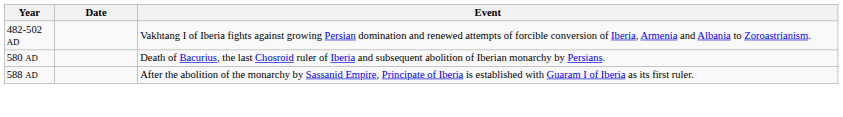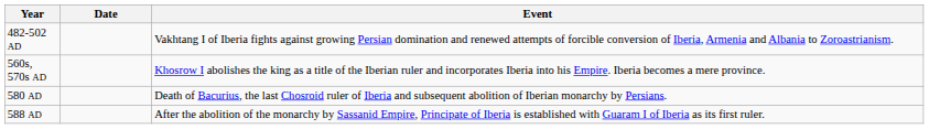+ row: 560s, 570s AD | Khosrow I abolishes the king as a title of the Iberian ruler and incorporates Iberia into his Empire. Iberia becomes a mere province.
